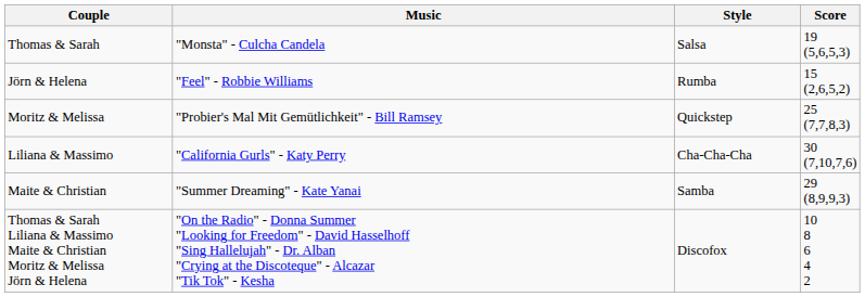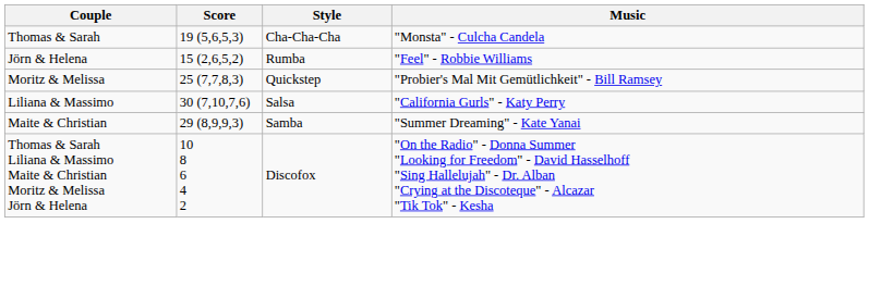columns swapped: Score <-> Music
Thomas & Sarah | Style: Salsa -> Cha-Cha-Cha
Liliana & Massimo | Style: Cha-Cha-Cha -> Salsa
